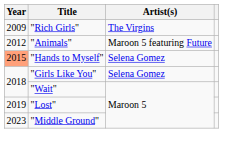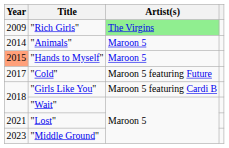"Rich Girls" | Artist(s): no background -> lightgreen background
"Animals" | Year: 2012 -> 2014
"Animals" | Artist(s): Maroon 5 featuring Future -> Maroon 5
"Hands to Myself" | Artist(s): Selena Gomez -> Maroon 5
+ row: 2017 | "Cold" | Maroon 5 featuring Future
"Girls Like You" | Artist(s): Selena Gomez -> Maroon 5 featuring Cardi B
"Lost" | Year: 2019 -> 2021
